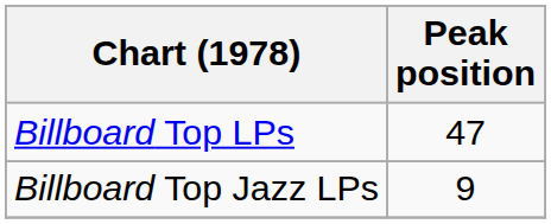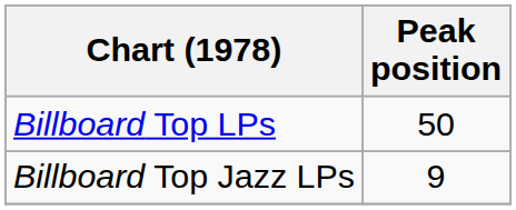Billboard Top LPs | Peak position: 47 -> 50
